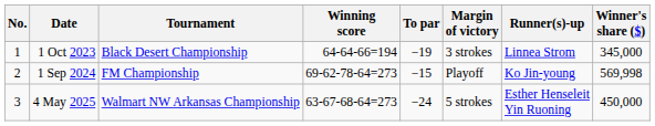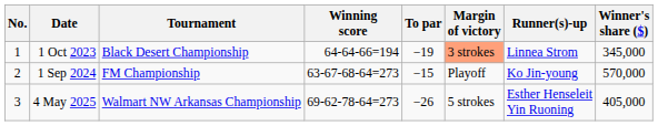1 Oct 2023 | Margin of victory: no background -> lightsalmon background
1 Sep 2024 | Winning score: 69-62-78-64=273 -> 63-67-68-64=273
1 Sep 2024 | Winner's share ($): 569,998 -> 570,000
4 May 2025 | Winning score: 63-67-68-64=273 -> 69-62-78-64=273
4 May 2025 | To par: −24 -> −26
4 May 2025 | Winner's share ($): 450,000 -> 405,000
